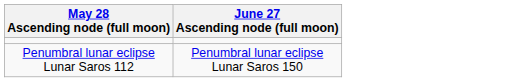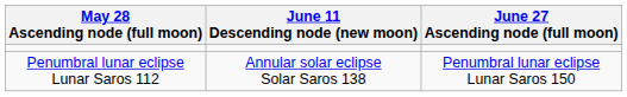+ column: June 11 Descending node (new moon) | Annular solar eclipse Solar Saros 138
